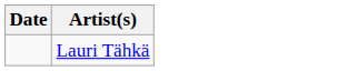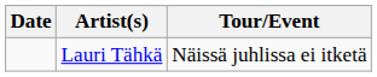+ column: Tour/Event | Näissä juhlissa ei itketä
